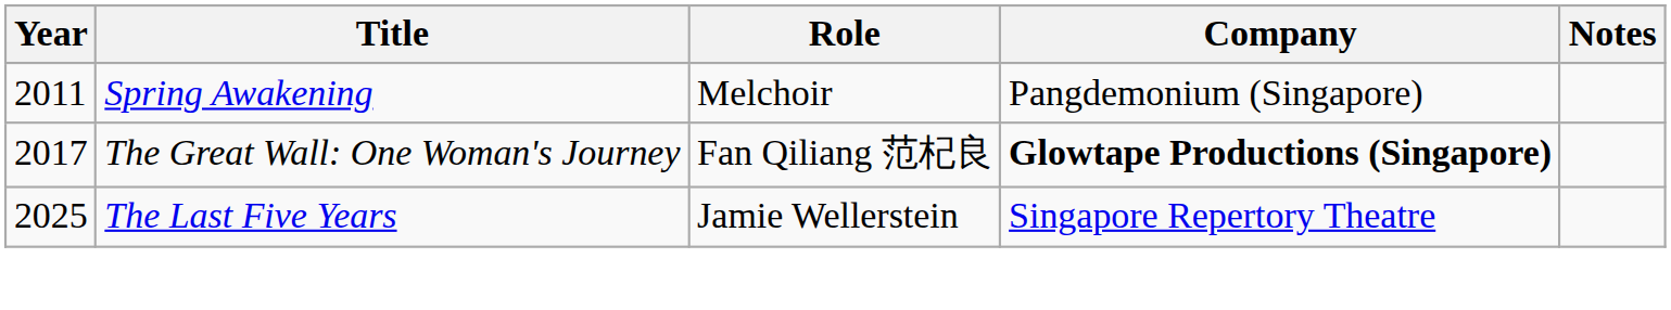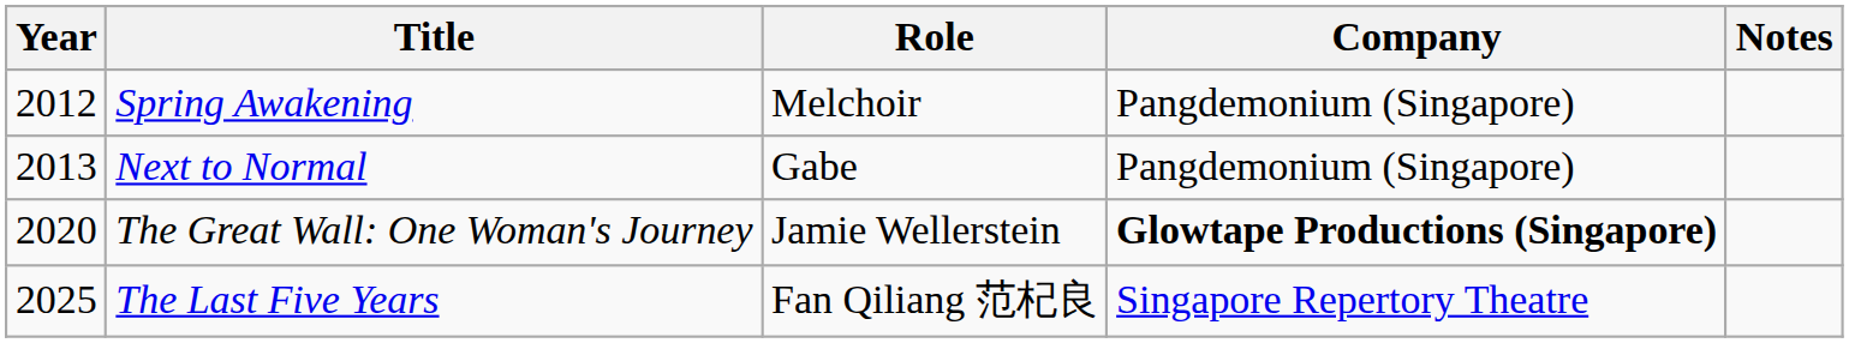Spring Awakening | Year: 2011 -> 2012
+ row: 2013 | Next to Normal | Gabe | Pangdemonium (Singapore)
The Great Wall: One Woman's Journey | Year: 2017 -> 2020
The Great Wall: One Woman's Journey | Role: Fan Qiliang 范杞良 -> Jamie Wellerstein
The Last Five Years | Role: Jamie Wellerstein -> Fan Qiliang 范杞良
